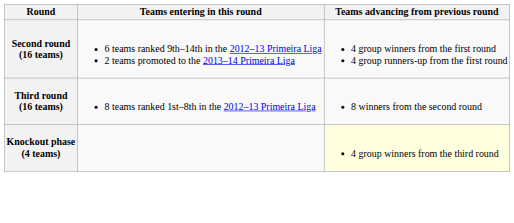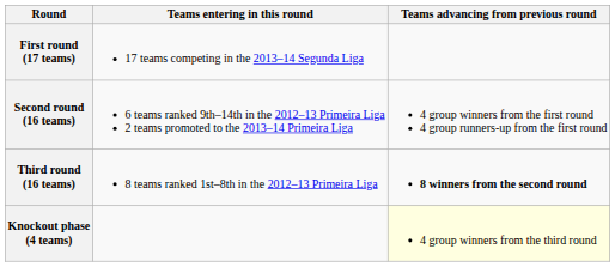+ row: First round (17 teams) | 17 teams competing in the 2013–14 Segunda Liga
Third round (16 teams) | Teams advancing from previous round: normal -> bold
